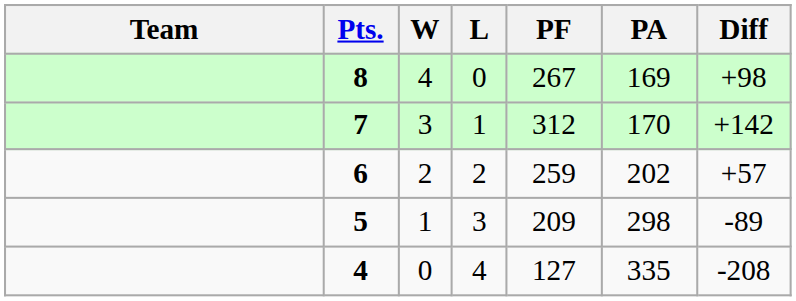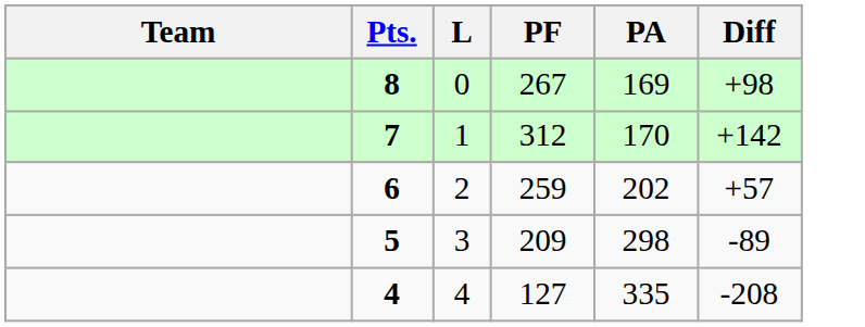- column: W | 4 | 3 | 2 | 1 | 0
